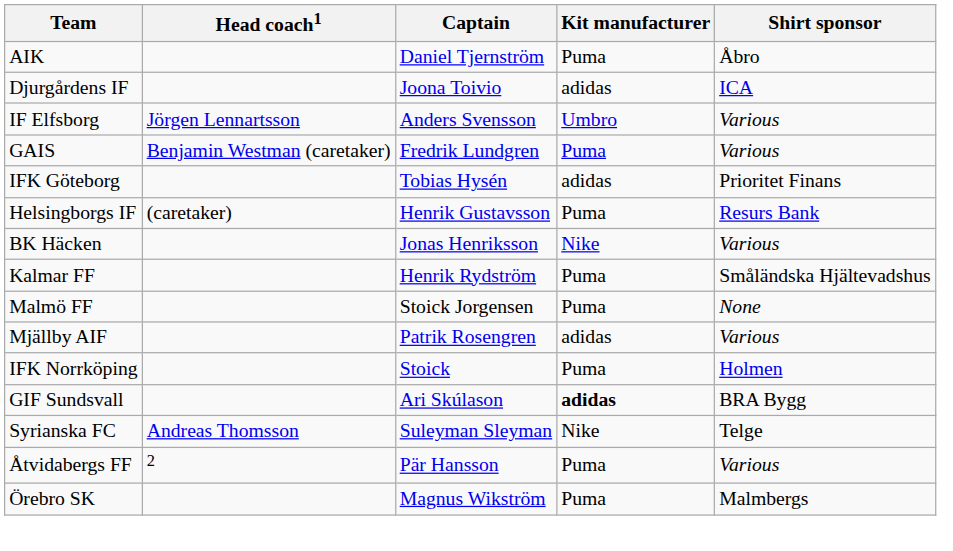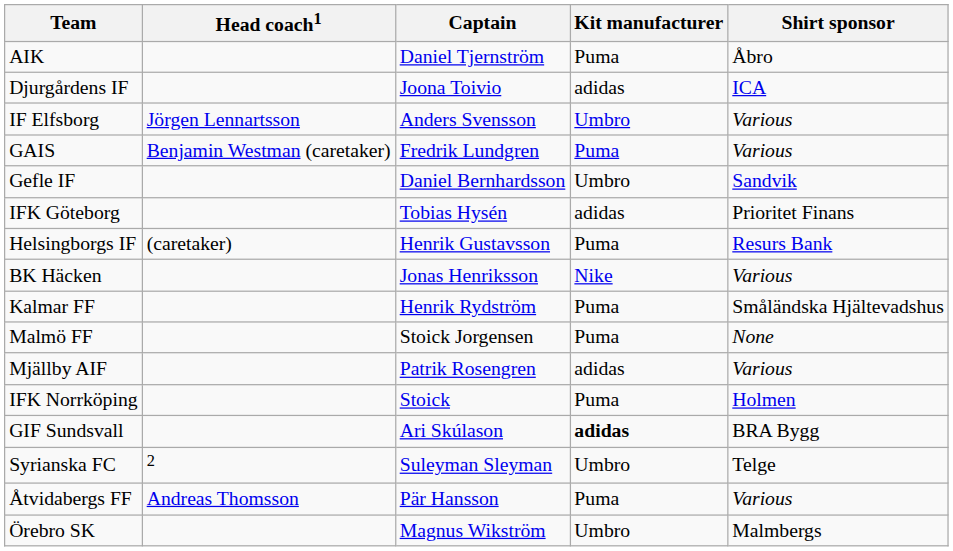+ row: Gefle IF | Daniel Bernhardsson | Umbro | Sandvik
Syrianska FC | Head coach1: Andreas Thomsson -> 2
Syrianska FC | Kit manufacturer: Nike -> Umbro
Åtvidabergs FF | Head coach1: 2 -> Andreas Thomsson
Örebro SK | Kit manufacturer: Puma -> Umbro
